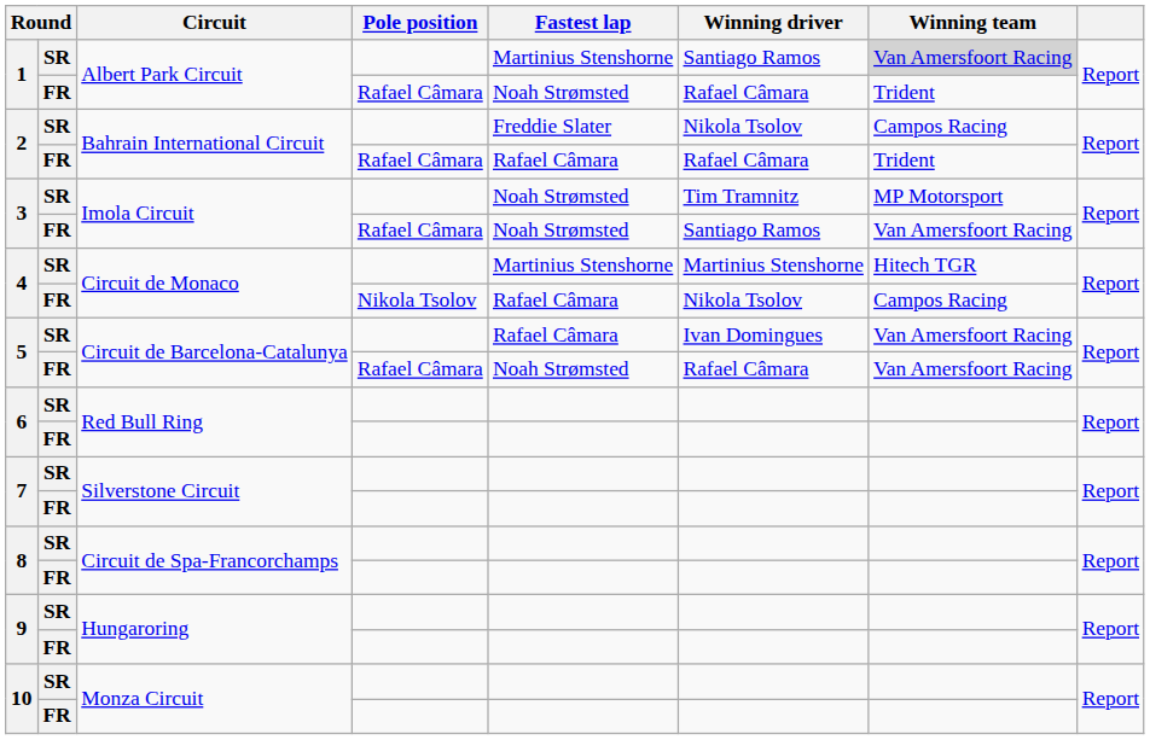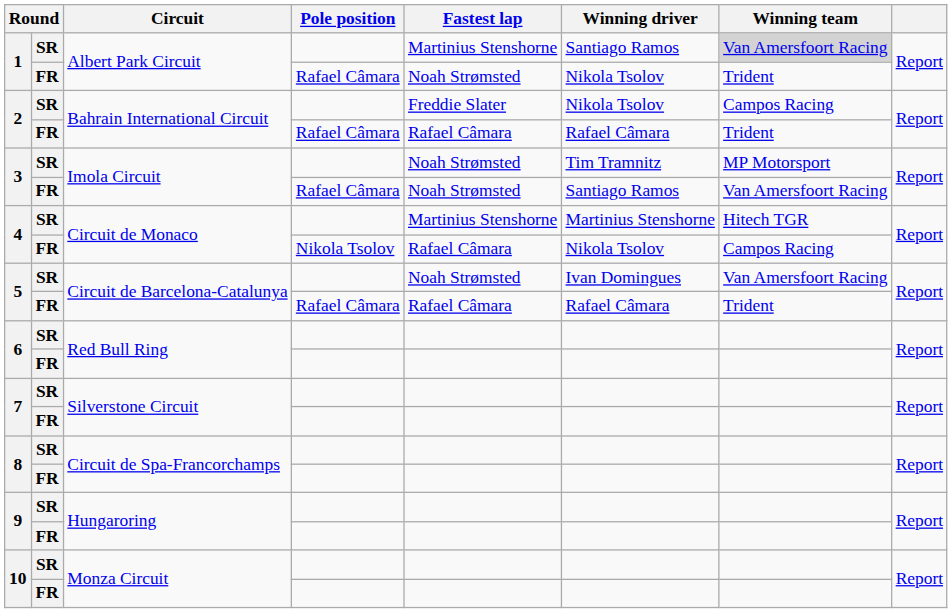1 / FR | Winning driver: Rafael Câmara -> Nikola Tsolov
5 / SR | Fastest lap: Rafael Câmara -> Noah Strømsted
5 / FR | Fastest lap: Noah Strømsted -> Rafael Câmara
5 / FR | Winning team: Van Amersfoort Racing -> Trident
